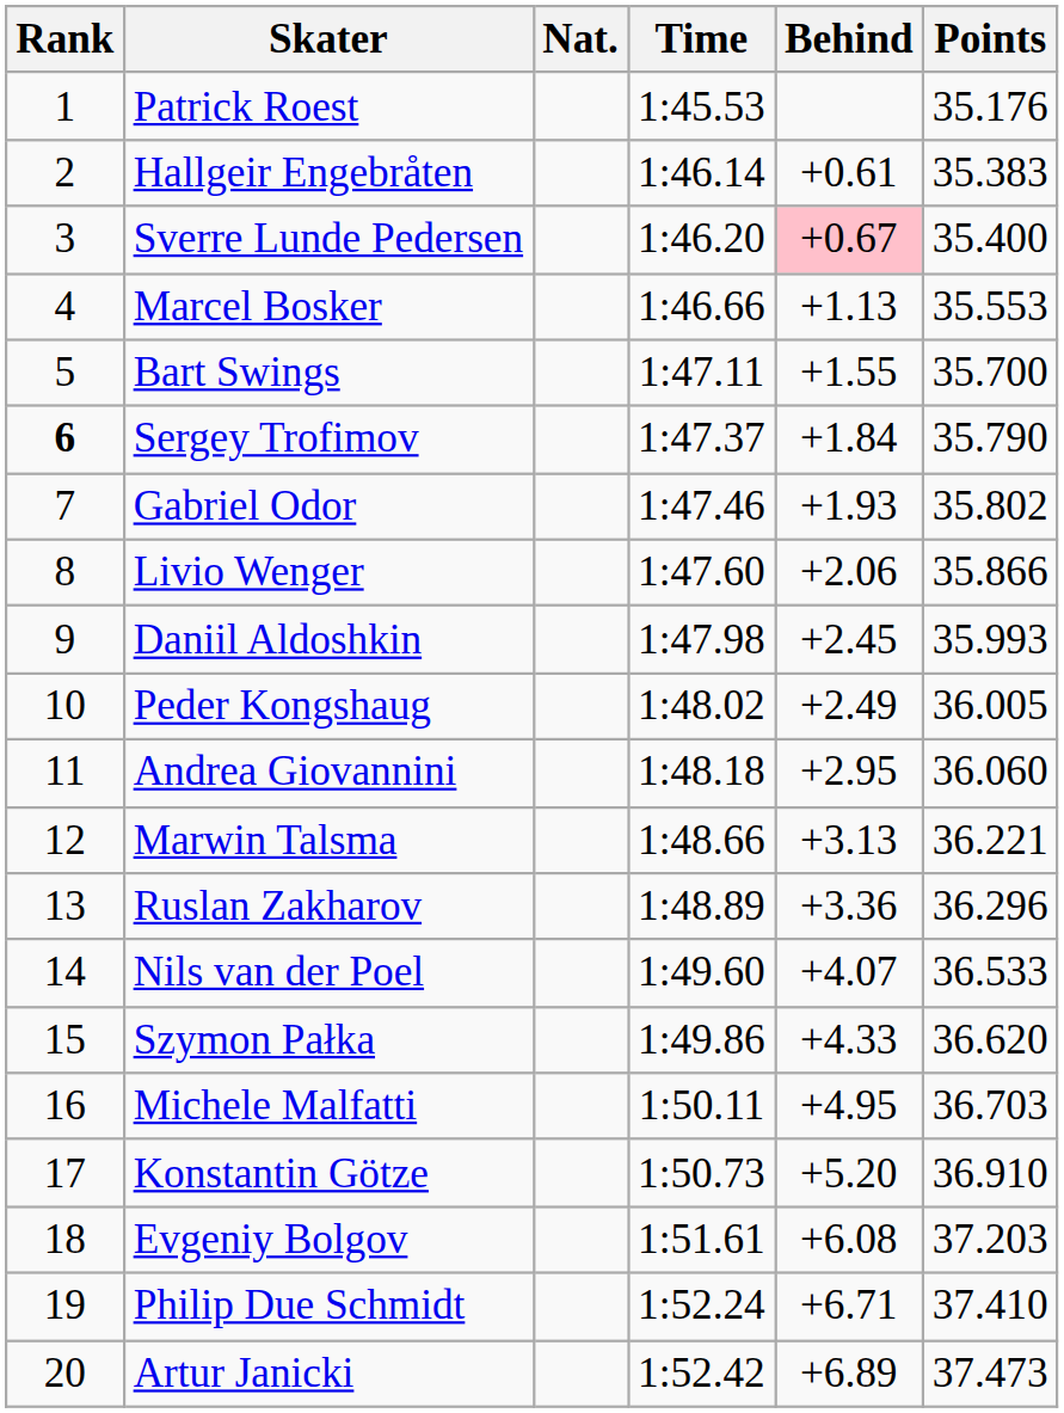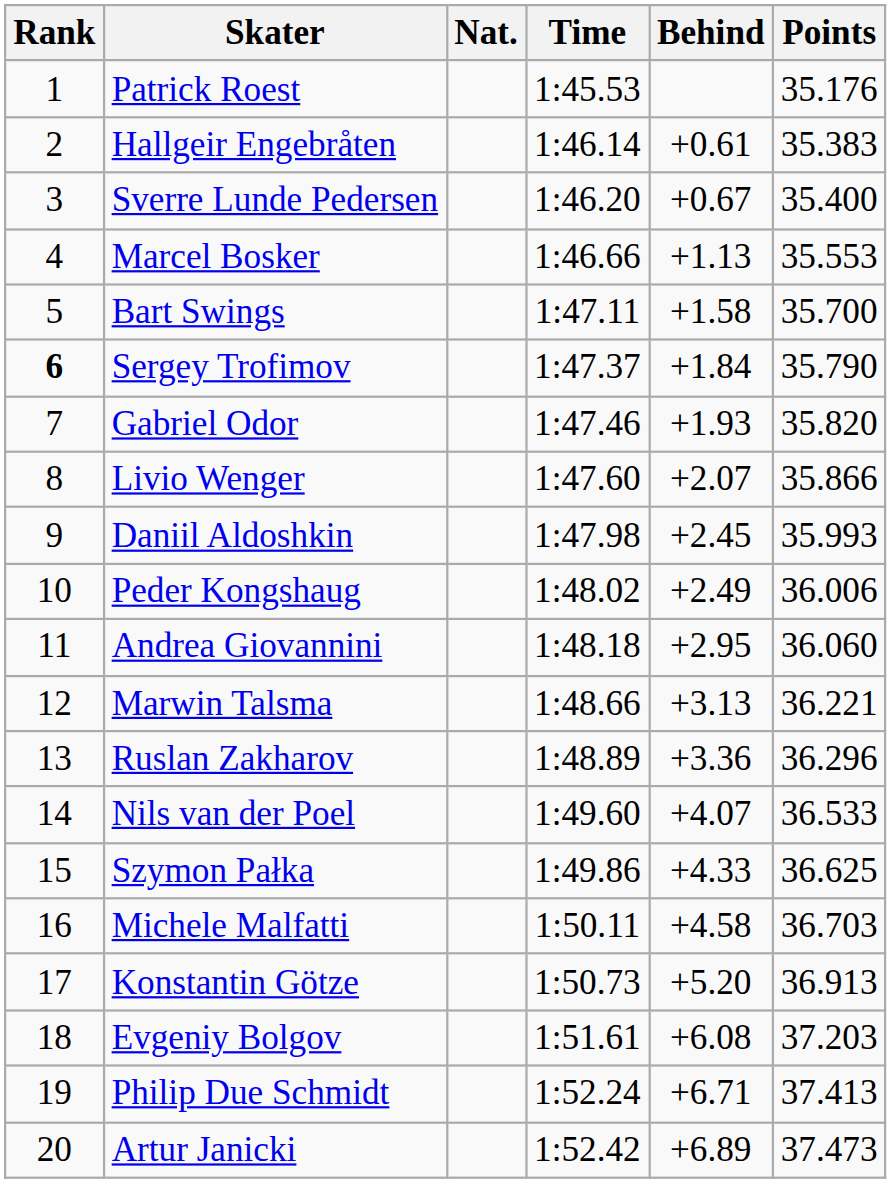Sverre Lunde Pedersen | Behind: pink background -> no background
Bart Swings | Behind: +1.55 -> +1.58
Gabriel Odor | Points: 35.802 -> 35.820
Livio Wenger | Behind: +2.06 -> +2.07
Peder Kongshaug | Points: 36.005 -> 36.006
Szymon Pałka | Points: 36.620 -> 36.625
Michele Malfatti | Behind: +4.95 -> +4.58
Konstantin Götze | Points: 36.910 -> 36.913
Philip Due Schmidt | Points: 37.410 -> 37.413
